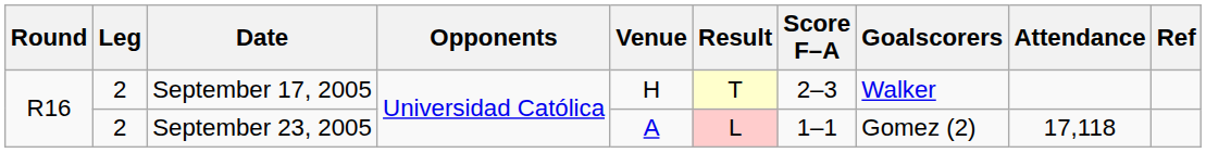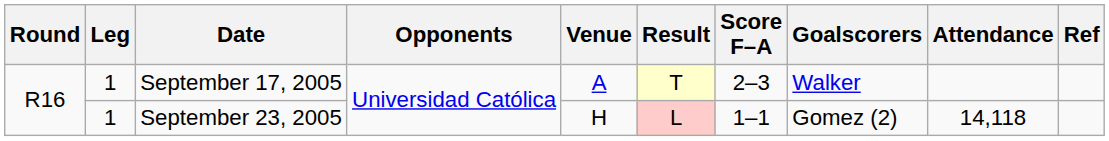September 17, 2005 | Leg: 2 -> 1
September 17, 2005 | Venue: H -> A
September 23, 2005 | Leg: 2 -> 1
September 23, 2005 | Venue: A -> H
September 23, 2005 | Attendance: 17,118 -> 14,118
